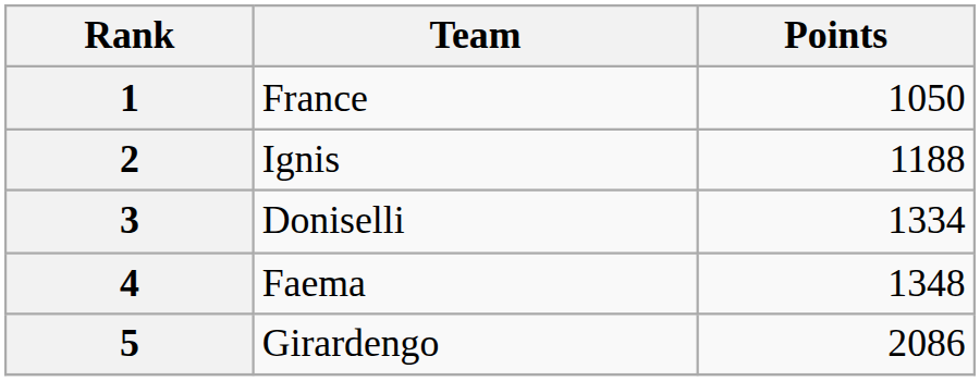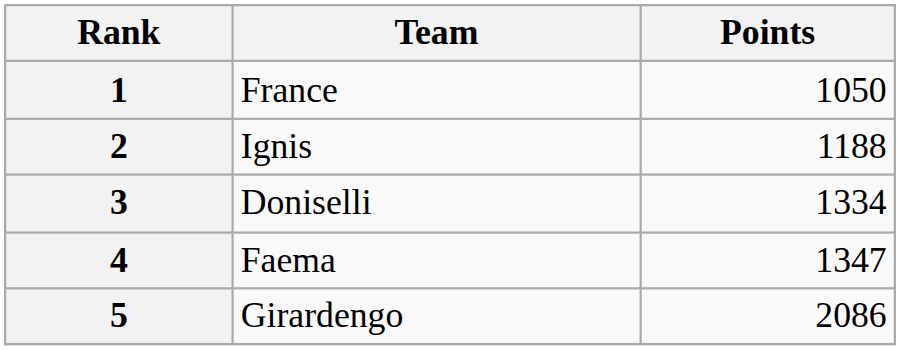4 | Points: 1348 -> 1347
